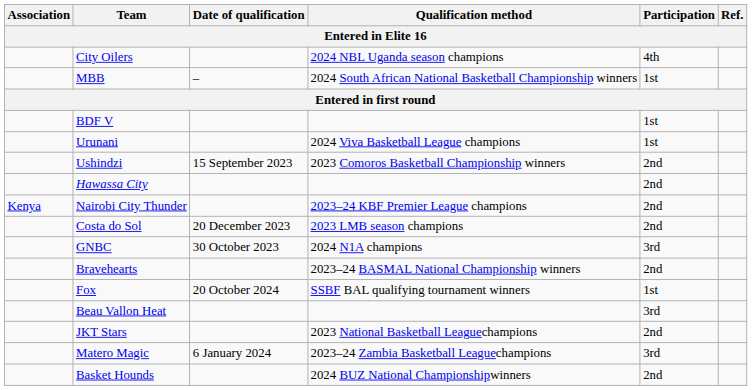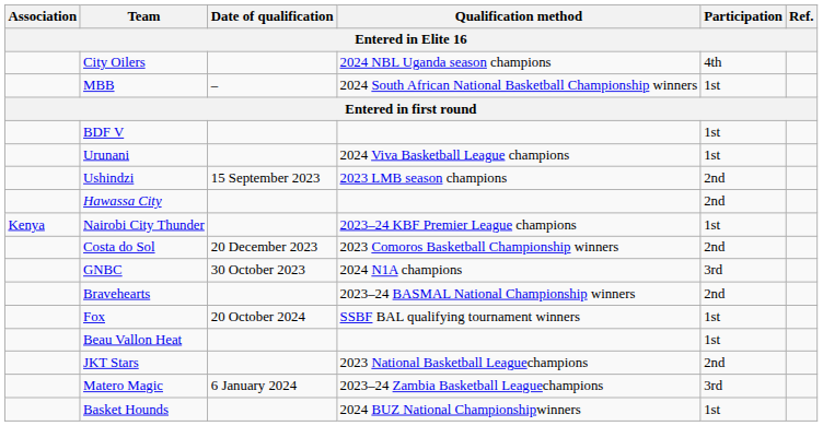Ushindzi | Qualification method: 2023 Comoros Basketball Championship winners -> 2023 LMB season champions
Nairobi City Thunder | Participation: 2nd -> 1st
Costa do Sol | Qualification method: 2023 LMB season champions -> 2023 Comoros Basketball Championship winners
Beau Vallon Heat | Participation: 3rd -> 1st
Basket Hounds | Participation: 2nd -> 1st
